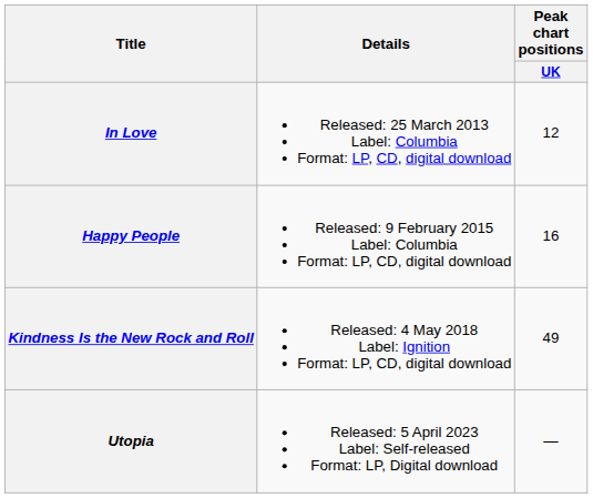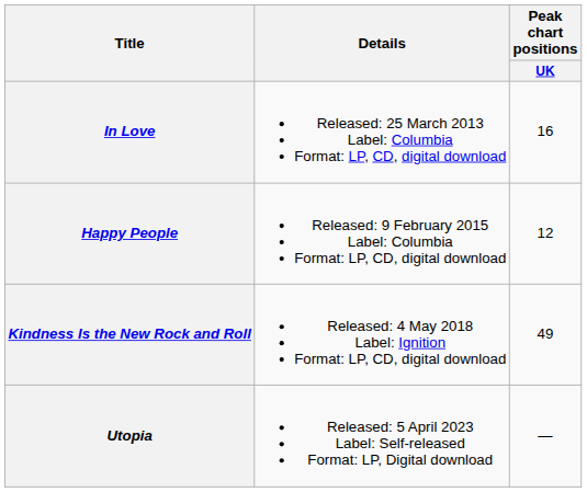In Love | Peak chart positions / UK: 12 -> 16
Happy People | Peak chart positions / UK: 16 -> 12
